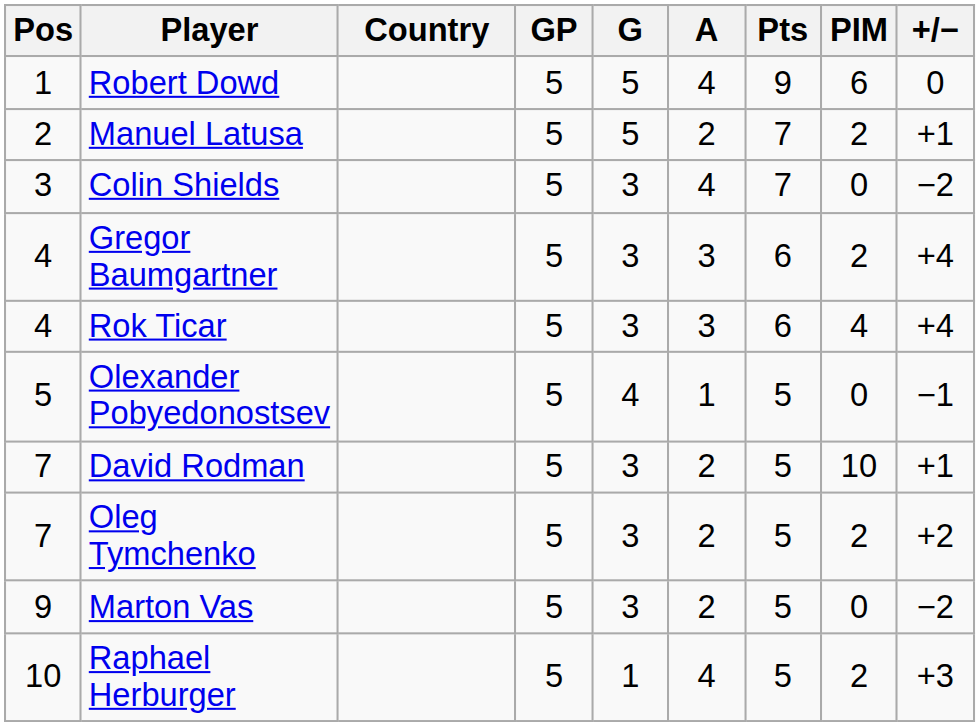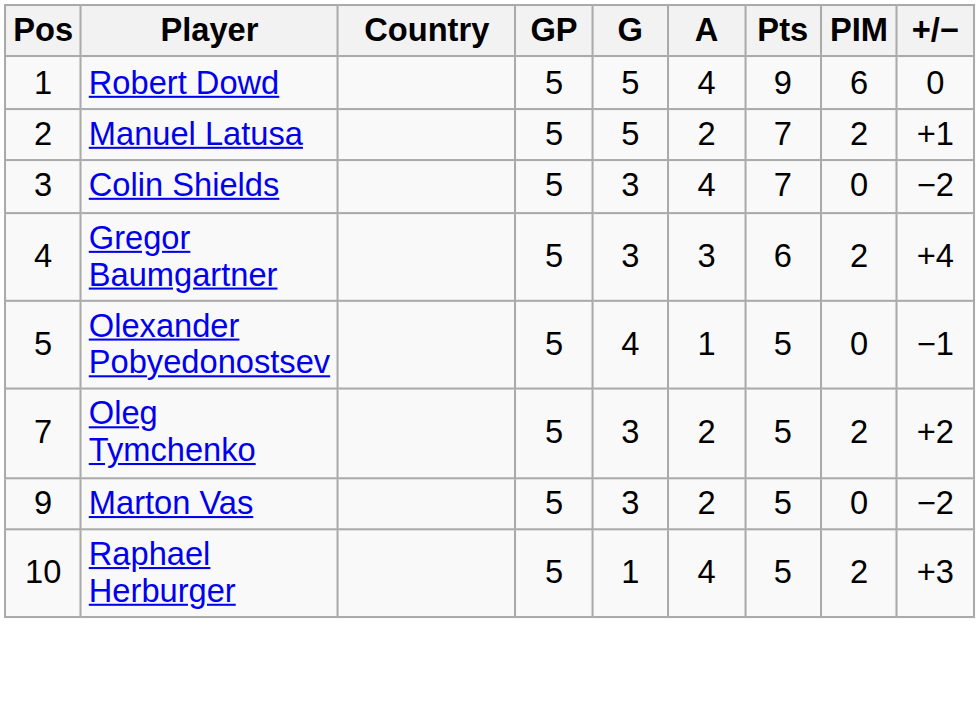- row: 4 | Rok Ticar | 5 | 3 | 3 | 6 | 4 | +4
- row: 7 | David Rodman | 5 | 3 | 2 | 5 | 10 | +1
